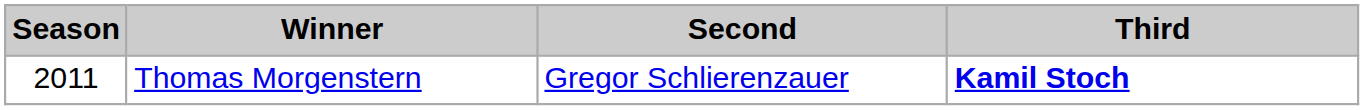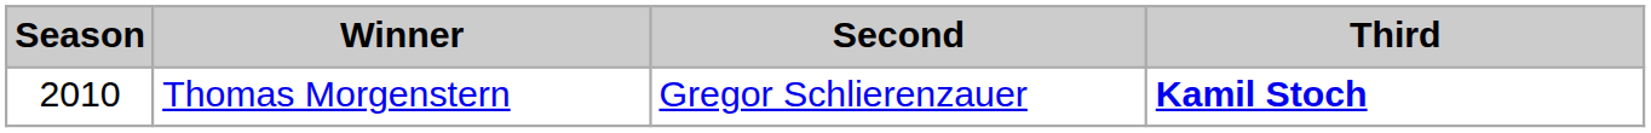Thomas Morgenstern | Season: 2011 -> 2010
